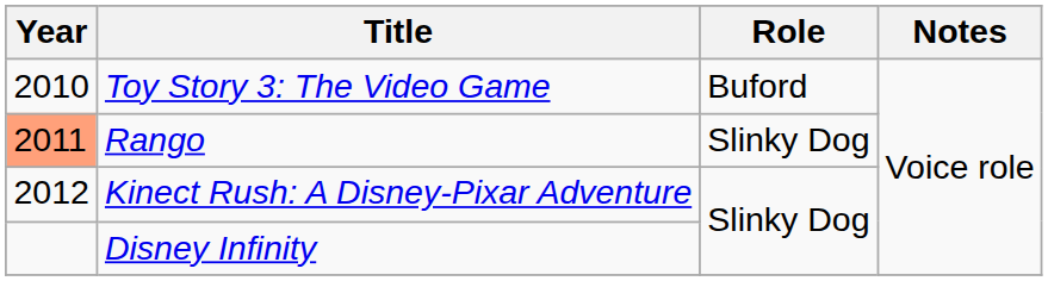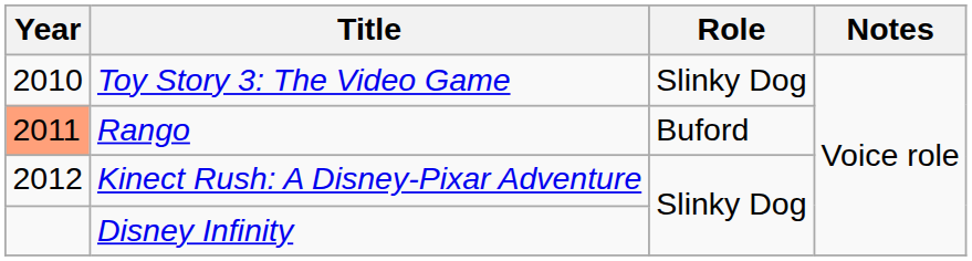Toy Story 3: The Video Game | Role: Buford -> Slinky Dog
Rango | Role: Slinky Dog -> Buford
